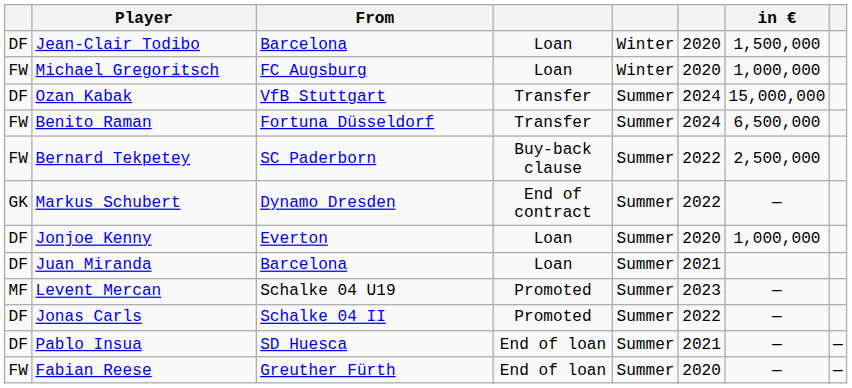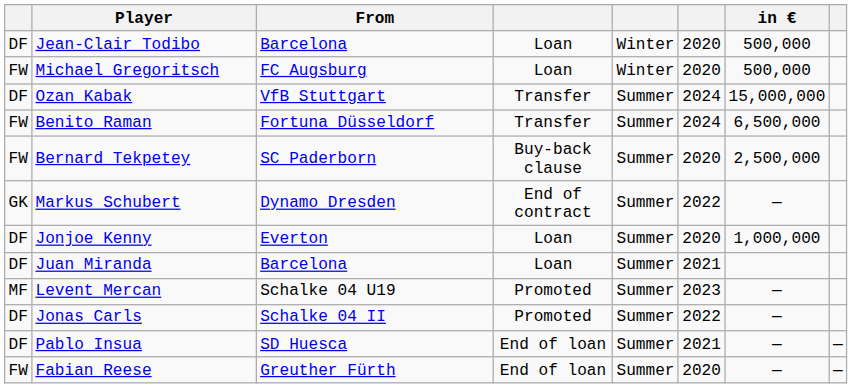Jean-Clair Todibo | in €: 1,500,000 -> 500,000
Michael Gregoritsch | in €: 1,000,000 -> 500,000
Bernard Tekpetey | column 6: 2022 -> 2020
